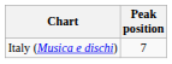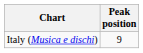Italy (Musica e dischi) | Peak position: 7 -> 9
